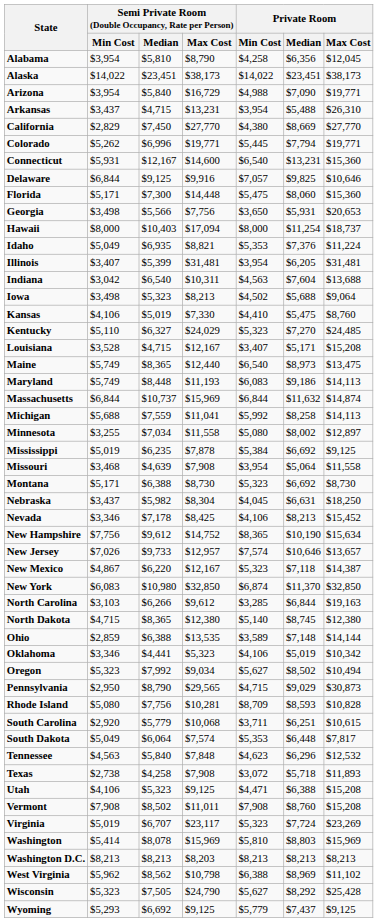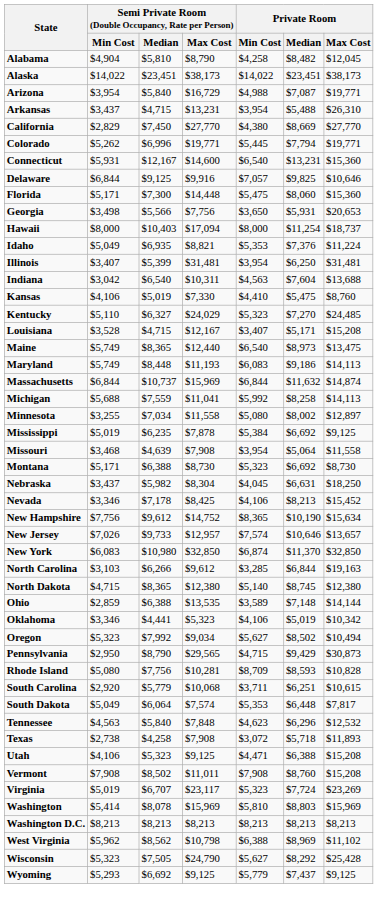Alabama | column 2: $3,954 -> $4,904
Alabama | Private Room / Median: $6,356 -> $8,482
Arizona | Private Room / Median: $7,090 -> $7,087
Illinois | Private Room / Median: $6,205 -> $6,250
- row: Iowa | $3,498 | $5,323 | $8,213 | $4,502 | $5,688 | $9,064
- row: New Mexico | $4,867 | $6,220 | $12,167 | $5,323 | $7,118 | $14,387
Pennsylvania | Private Room / Median: $9,029 -> $9,429
Washington D.C. | column 4: $8,203 -> $8,213
